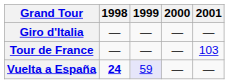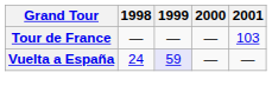- row: Giro d'Italia | — | — | — | —
Vuelta a España | 1998: bold -> normal
